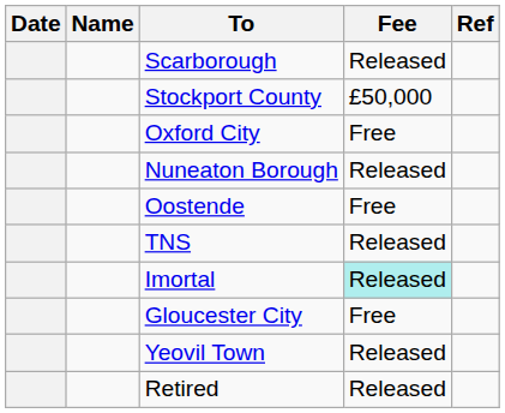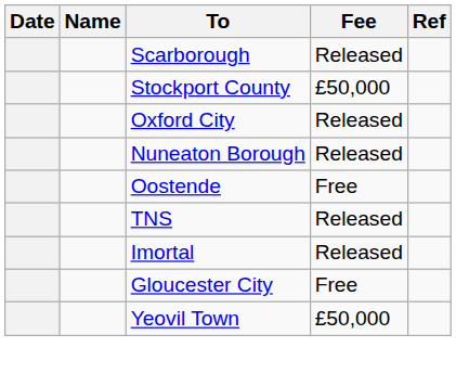Oxford City | Fee: Free -> Released
Imortal | Fee: paleturquoise background -> no background
Yeovil Town | Fee: Released -> £50,000
- row: Retired | Released
